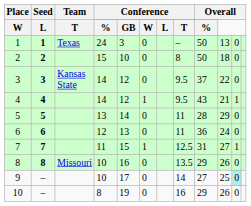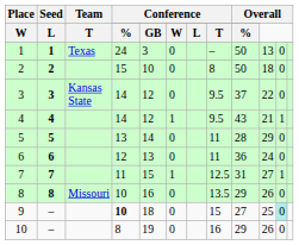9 | column 4: normal -> bold
9 | column 5: 17 -> 18
9 | column 8: 14 -> 15
